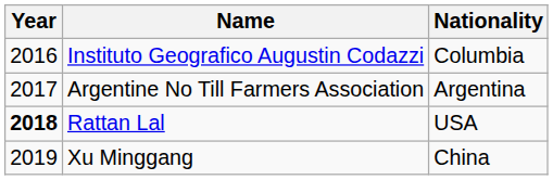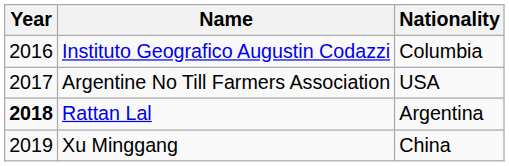Argentine No Till Farmers Association | Nationality: Argentina -> USA
Rattan Lal | Nationality: USA -> Argentina
